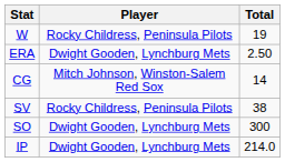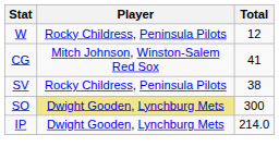W | Total: 19 -> 12
- row: ERA | Dwight Gooden, Lynchburg Mets | 2.50
CG | Total: 14 -> 41
SO | Player: no background -> khaki background
